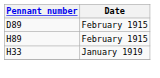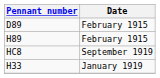+ row: HC8 | September 1919
